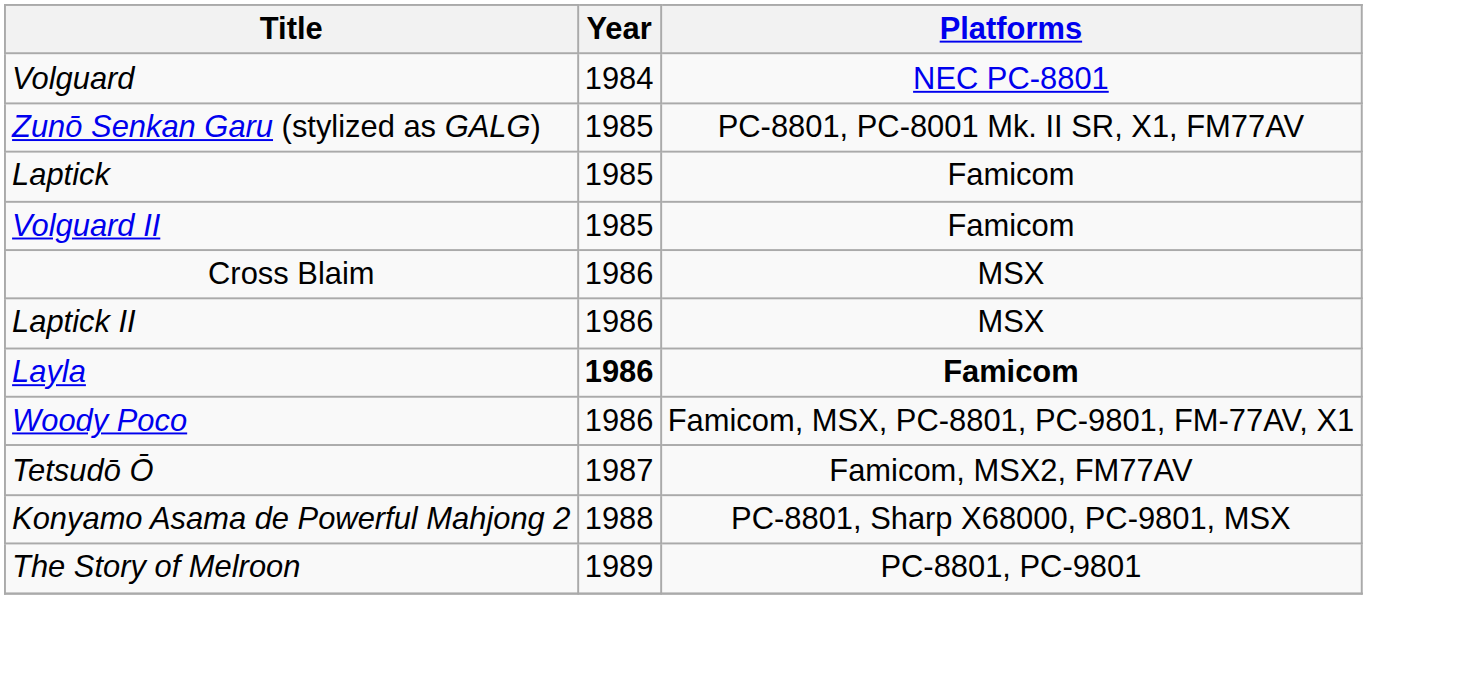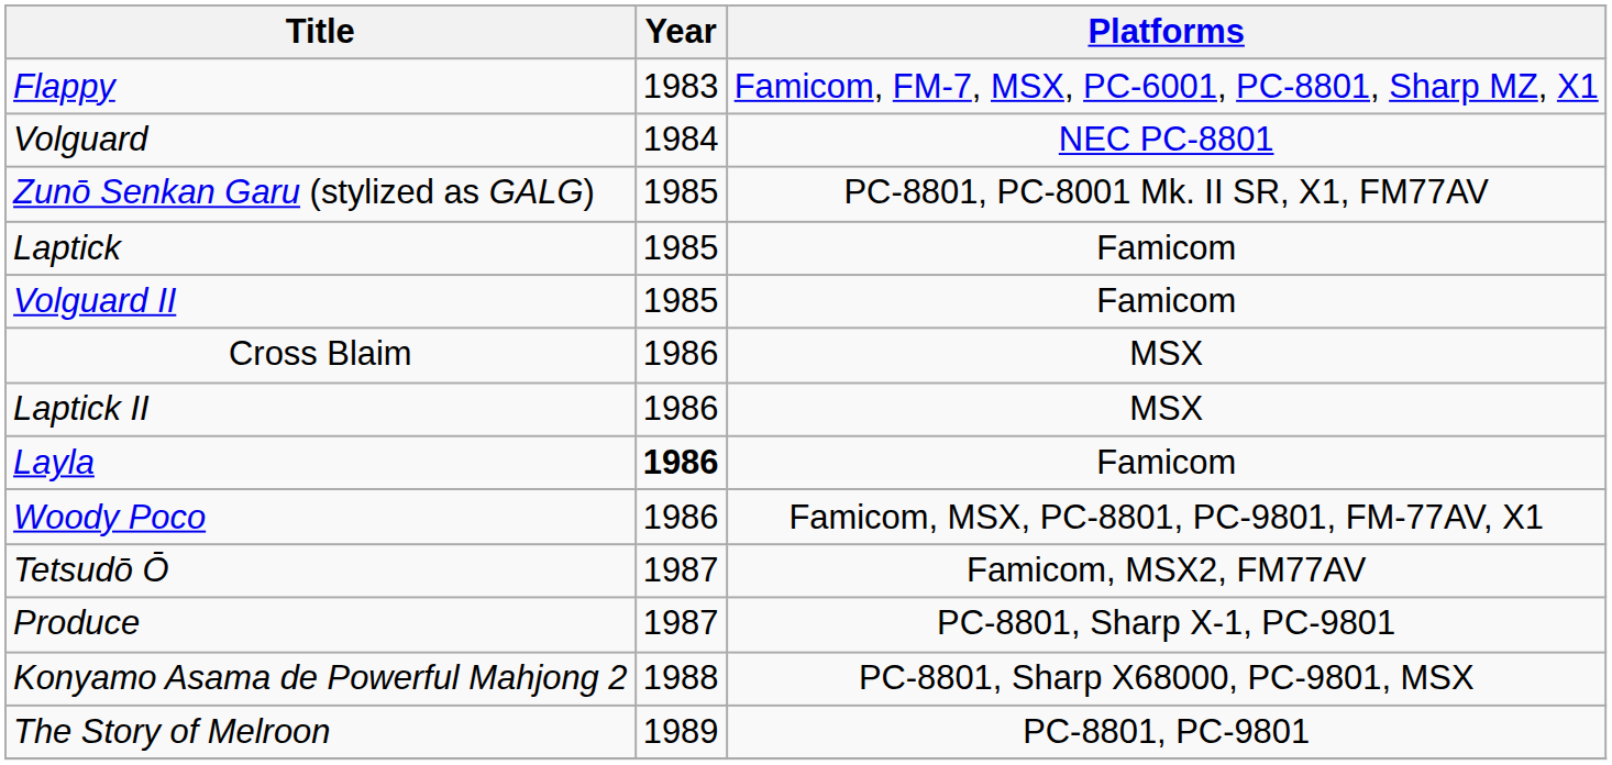+ row: Flappy | 1983 | Famicom, FM-7, MSX, PC-6001, PC-8801, Sharp MZ, X1
Layla | Platforms: bold -> normal
+ row: Produce | 1987 | PC-8801, Sharp X-1, PC-9801
